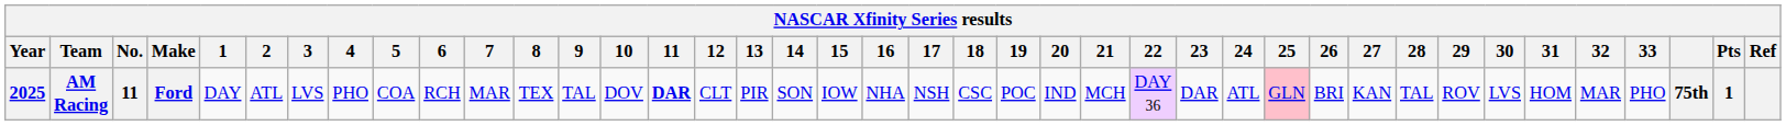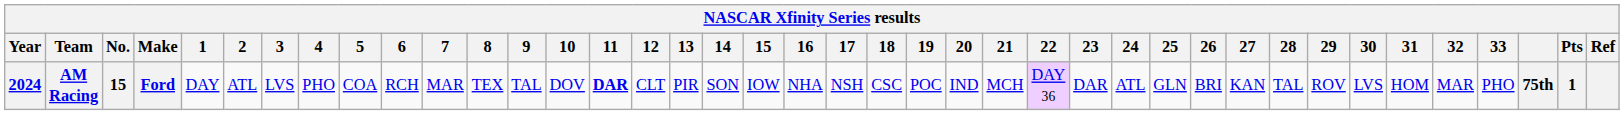AM Racing | Year: 2025 -> 2024
AM Racing | No.: 11 -> 15
AM Racing | 25: pink background -> no background
